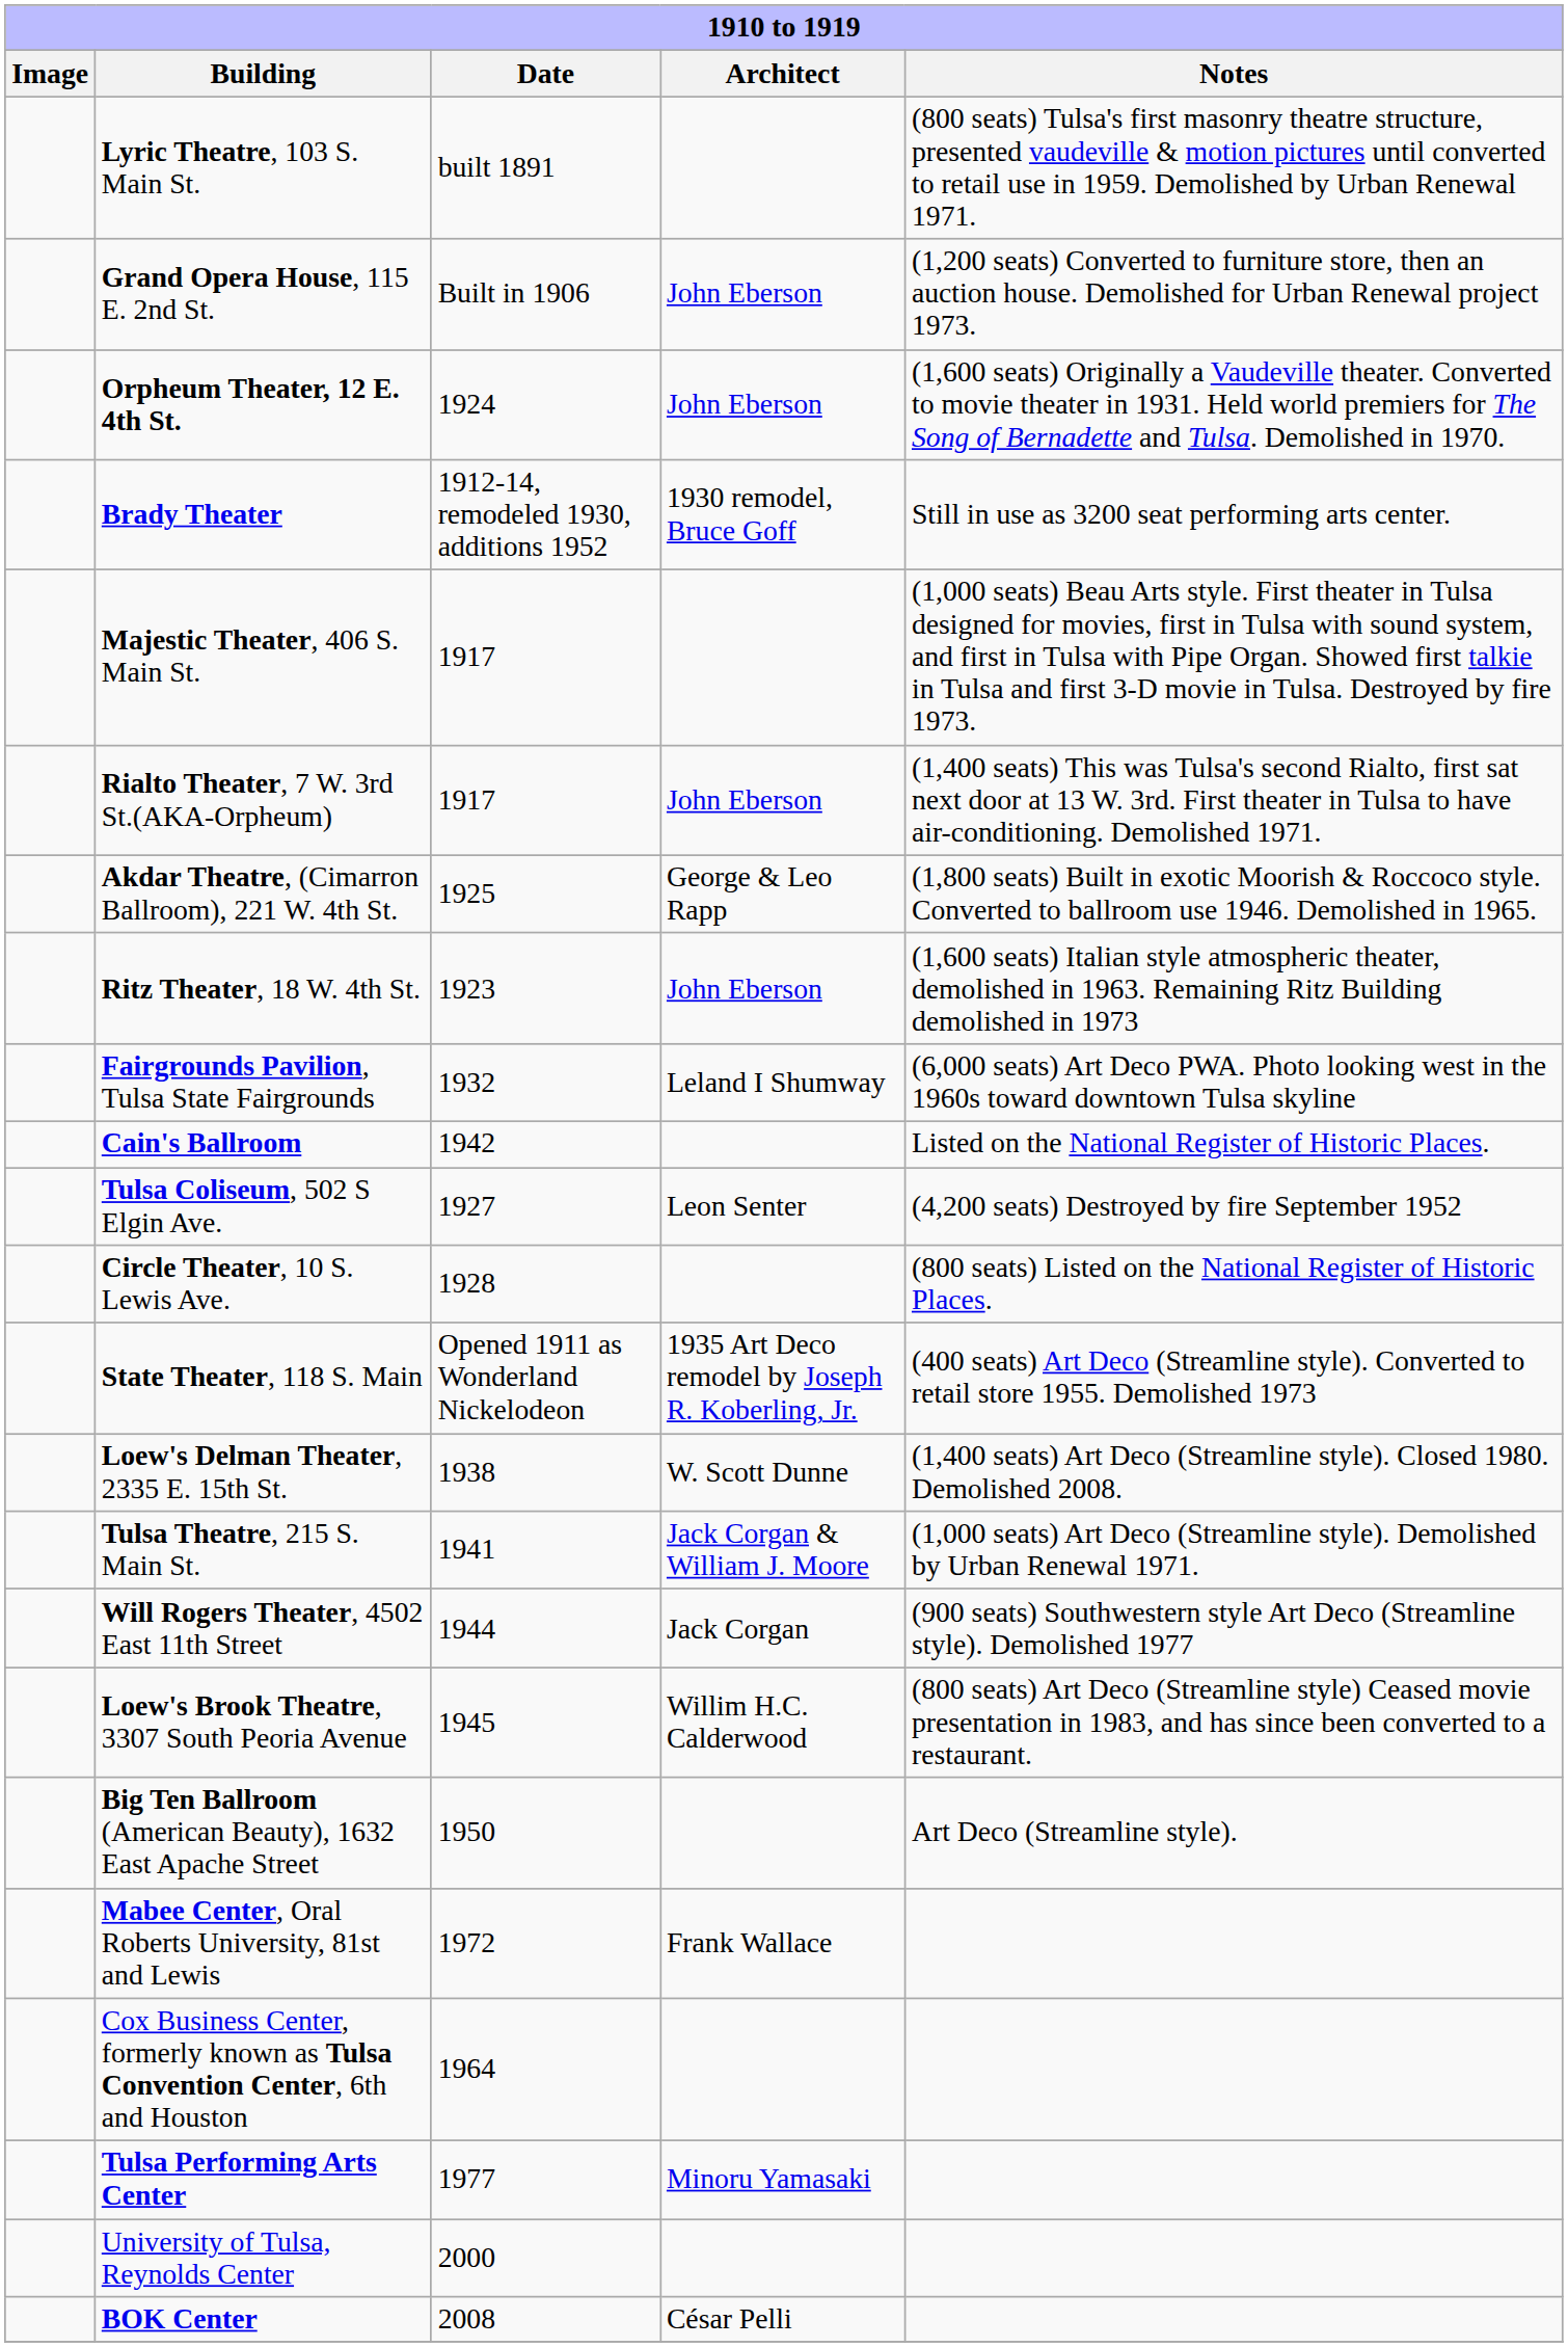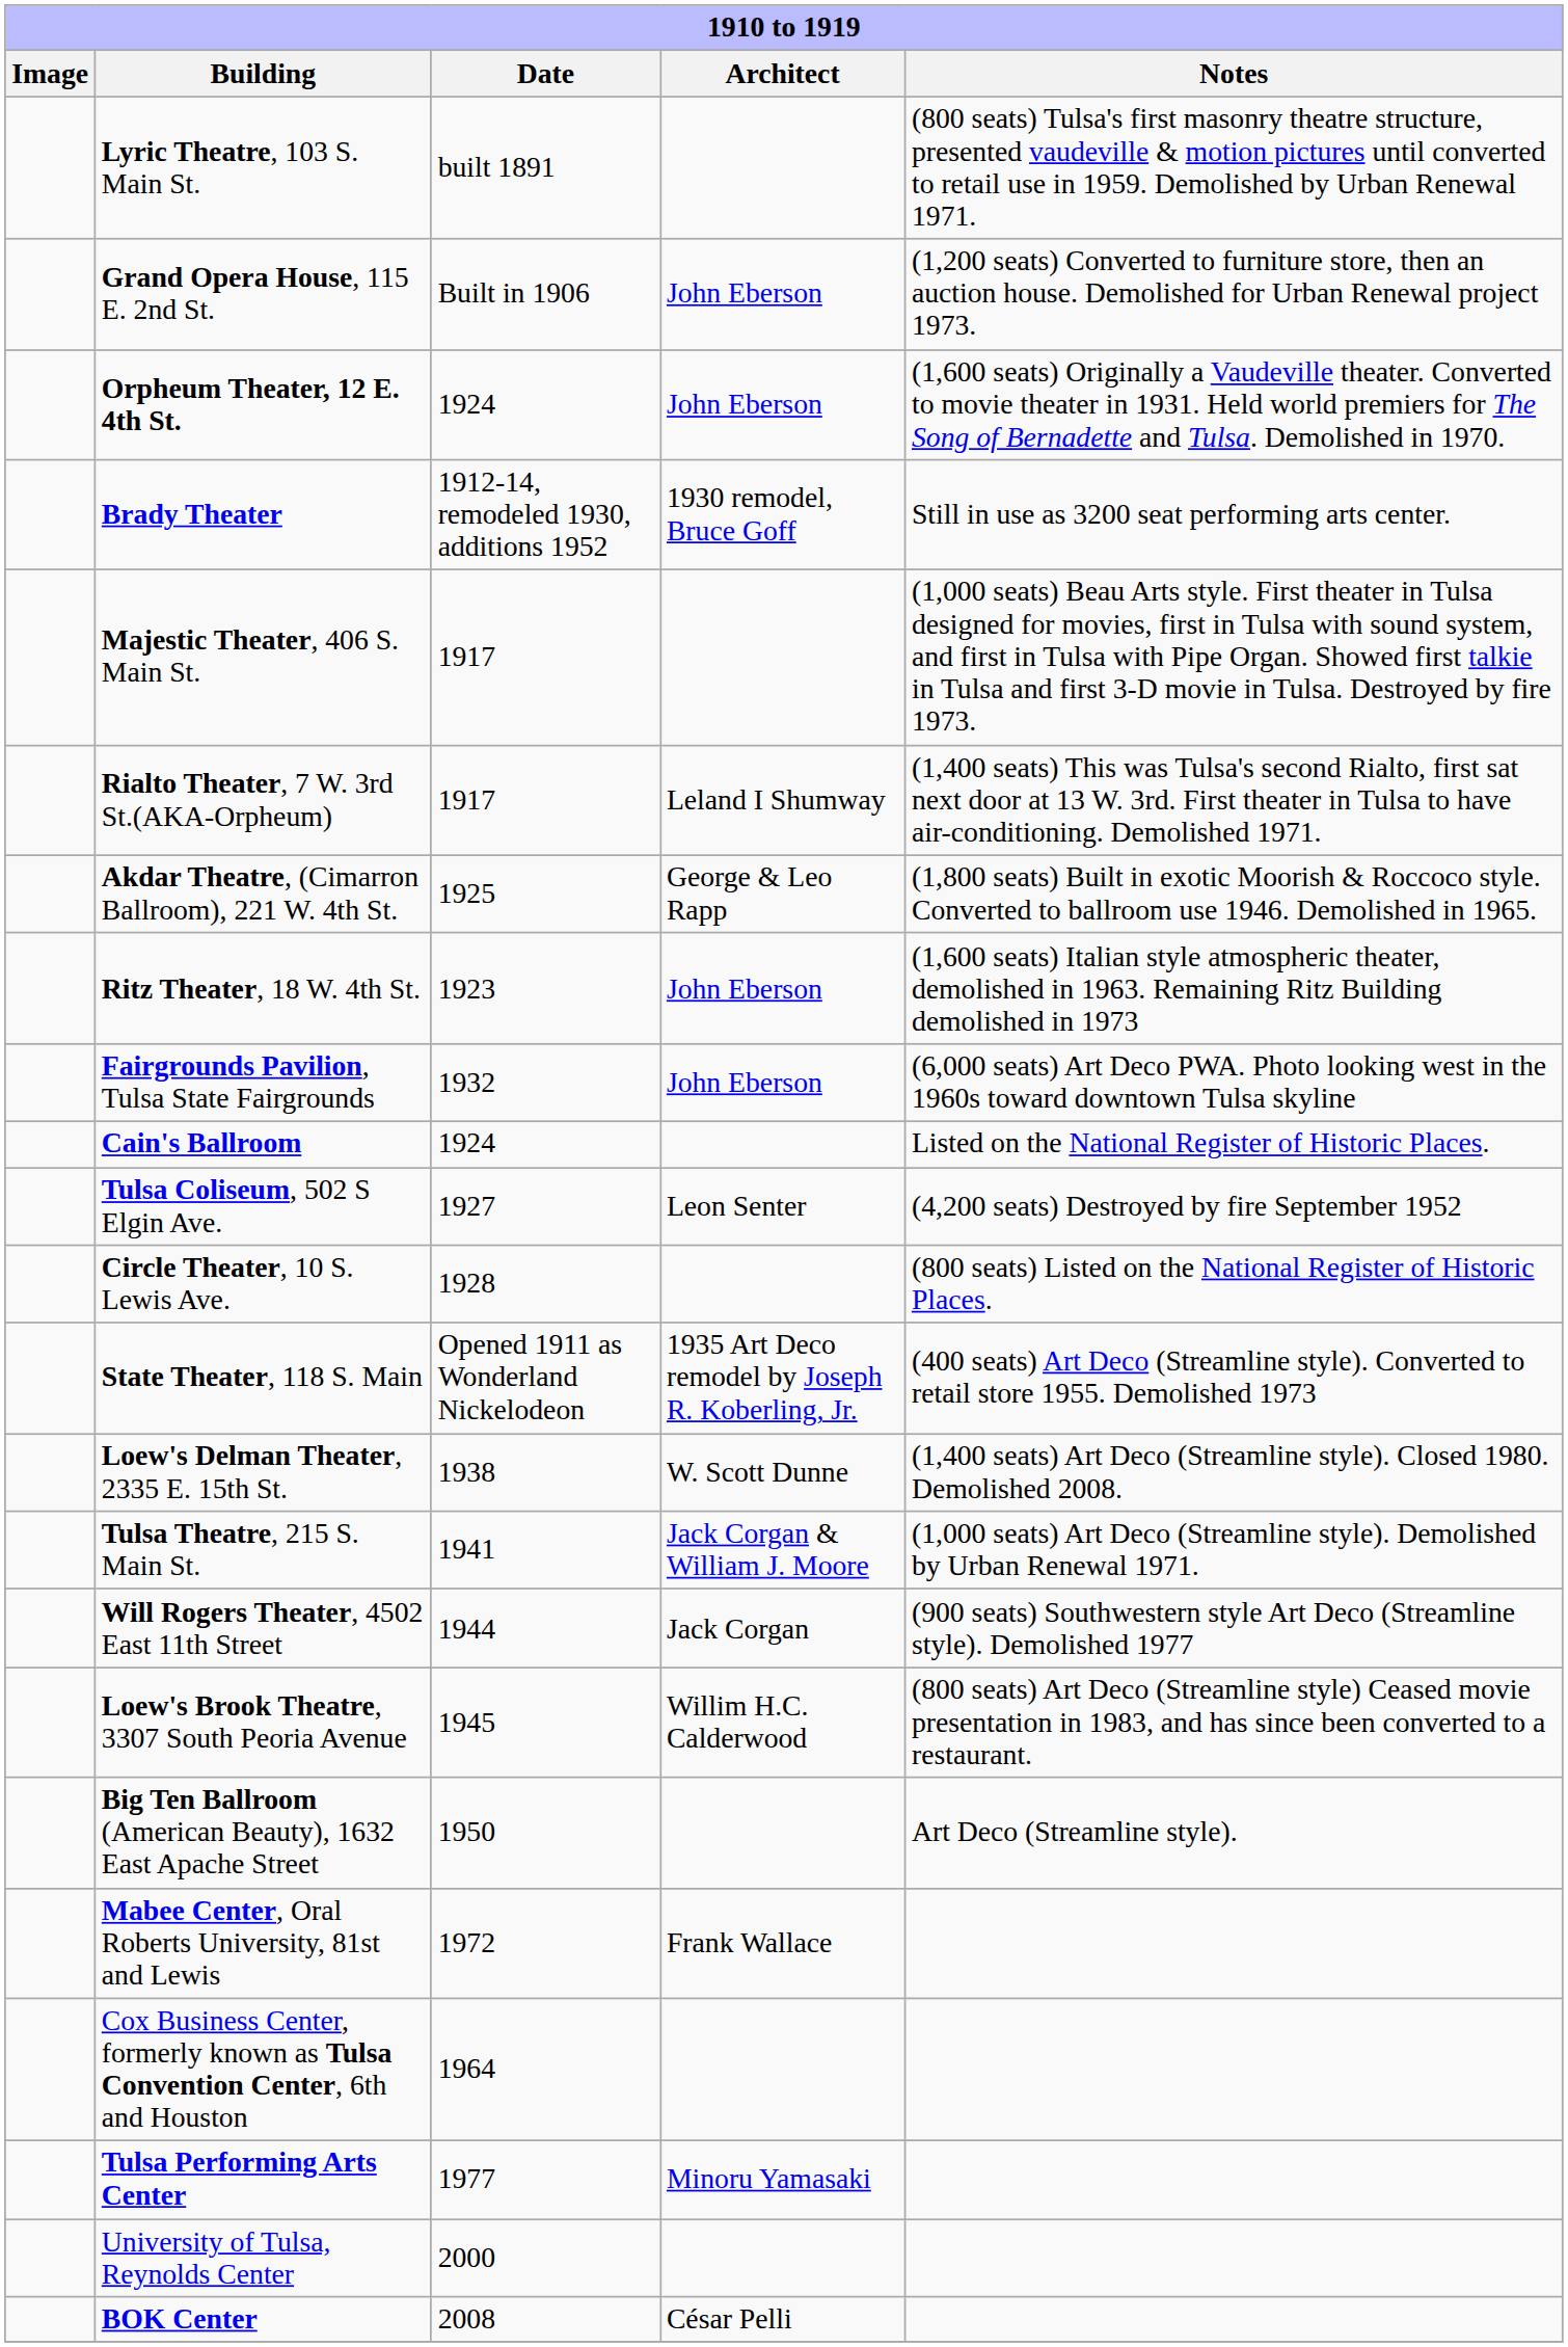Rialto Theater, 7 W. 3rd St.(AKA-Orpheum) | Architect: John Eberson -> Leland I Shumway
Fairgrounds Pavilion, Tulsa State Fairgrounds | Architect: Leland I Shumway -> John Eberson
Cain's Ballroom | Date: 1942 -> 1924
